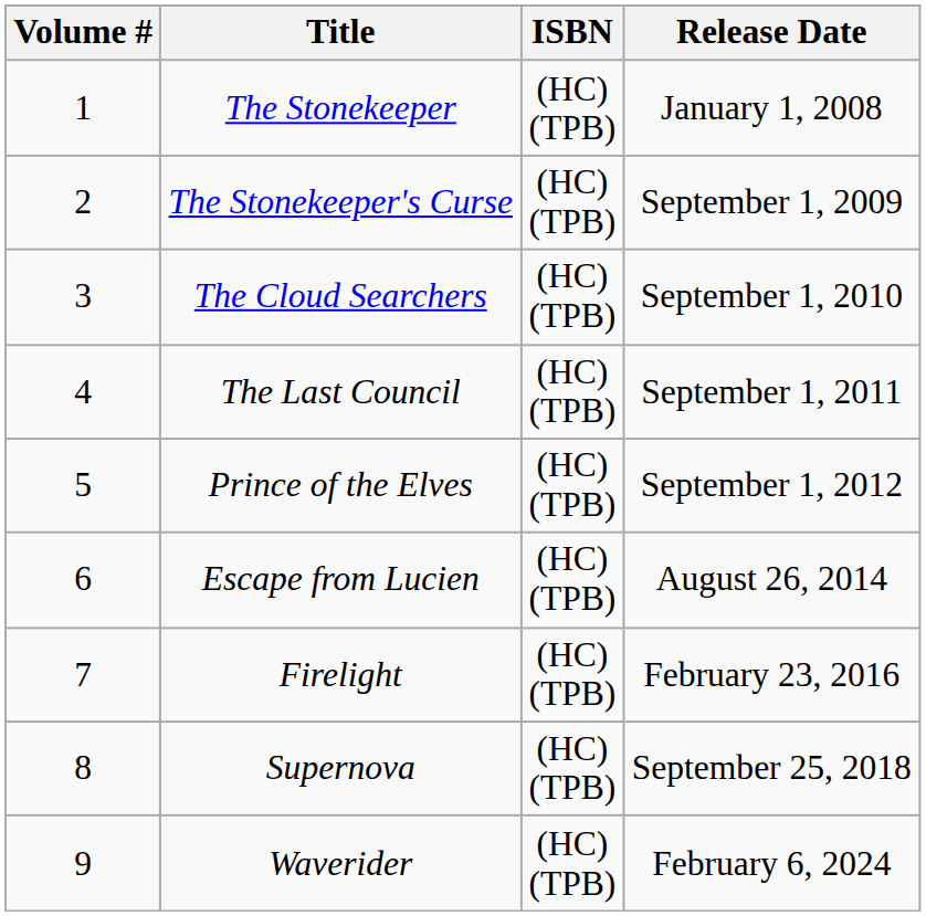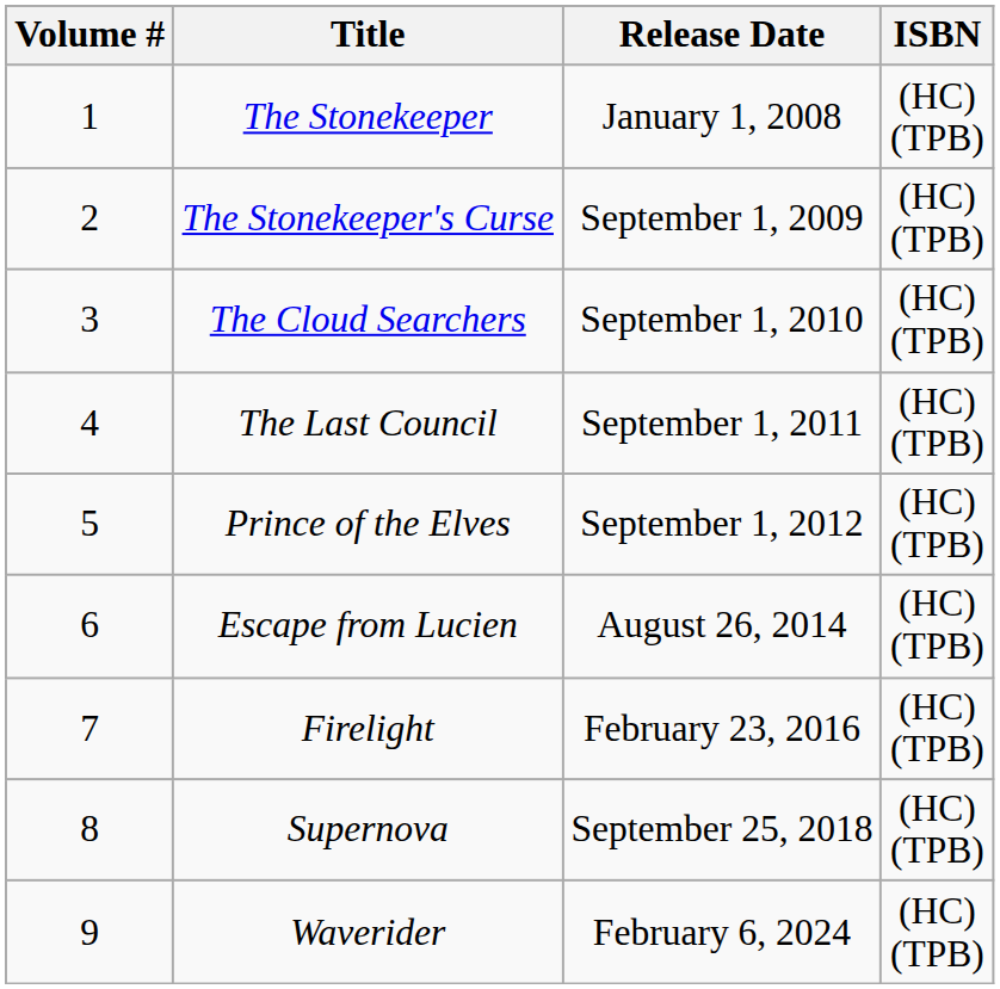columns swapped: Release Date <-> ISBN
